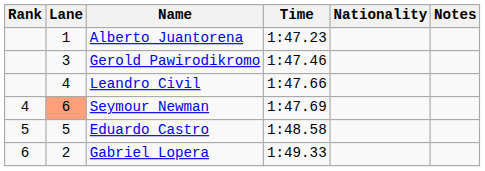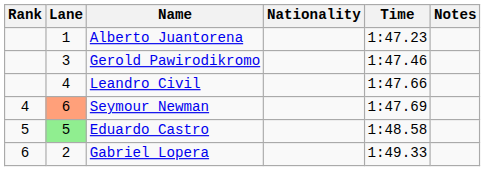columns swapped: Nationality <-> Time
Eduardo Castro | Lane: no background -> lightgreen background
